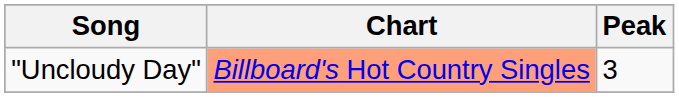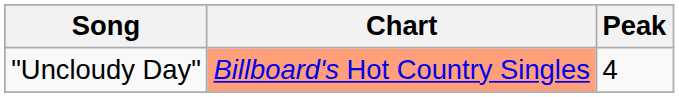"Uncloudy Day" | Peak: 3 -> 4
